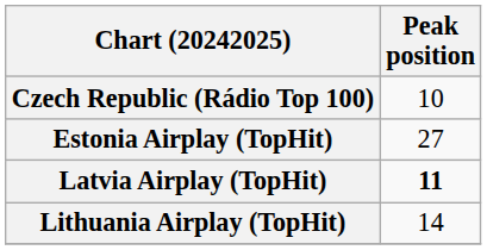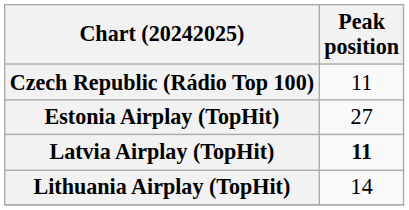Czech Republic (Rádio Top 100) | Peak position: 10 -> 11
